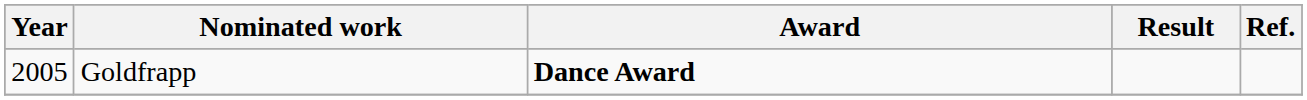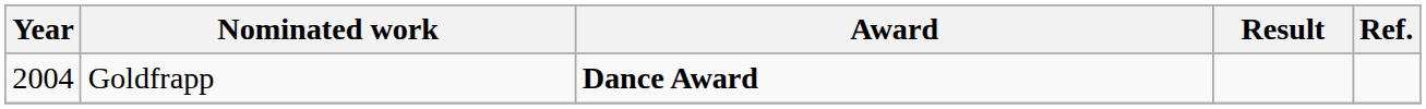Goldfrapp | Year: 2005 -> 2004
